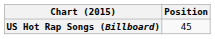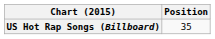US Hot Rap Songs (Billboard) | Position: 45 -> 35
